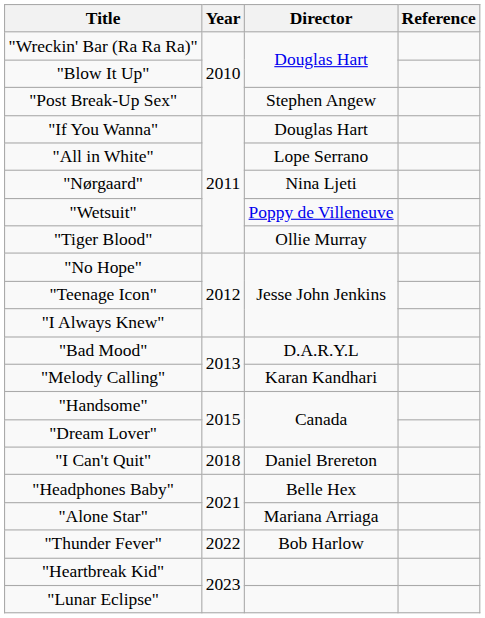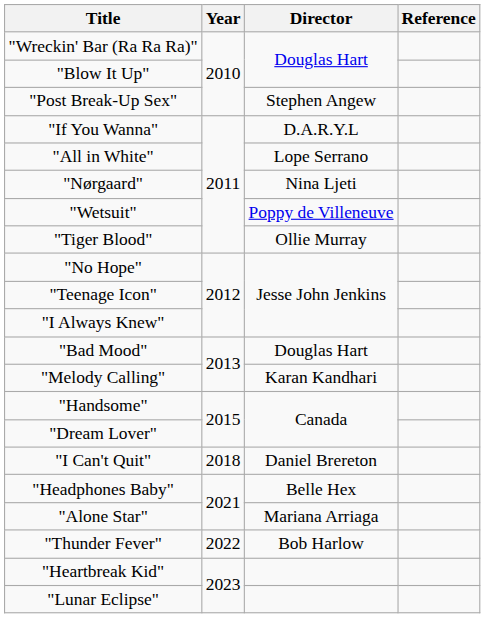"If You Wanna" | Director: Douglas Hart -> D.A.R.Y.L
"Bad Mood" | Director: D.A.R.Y.L -> Douglas Hart
